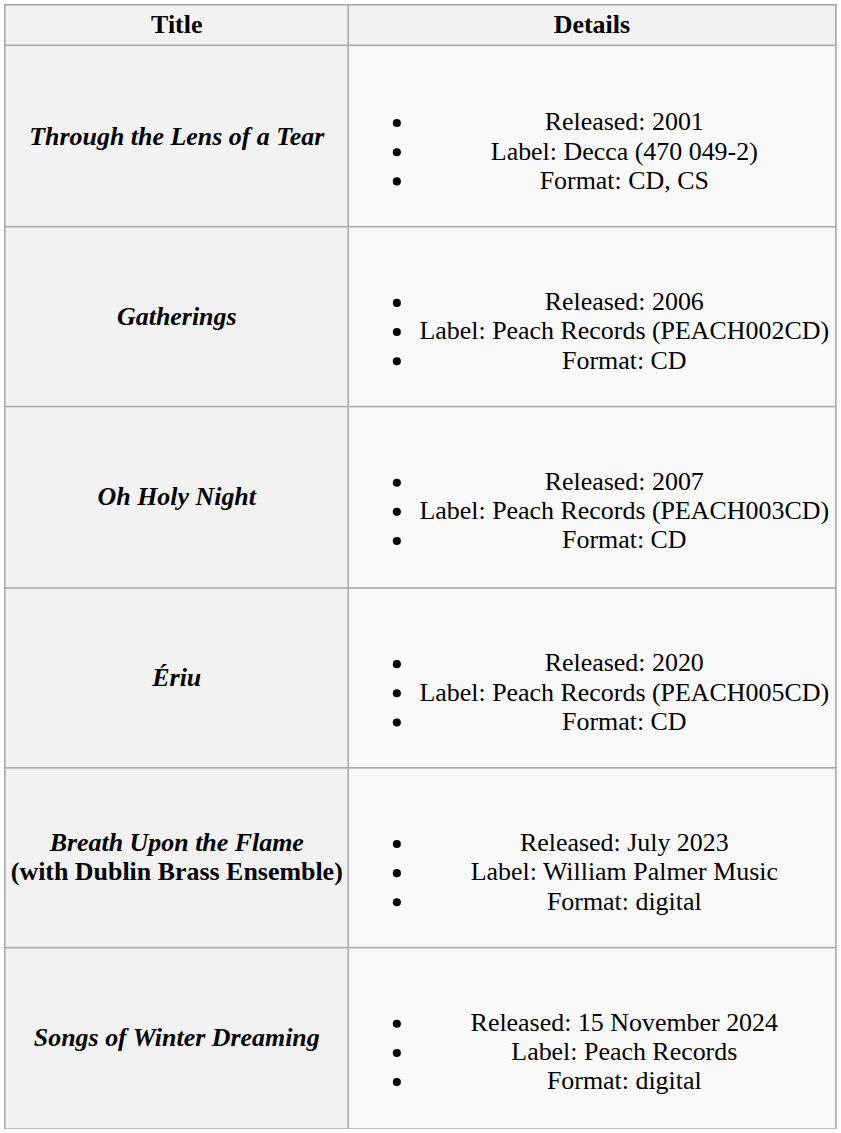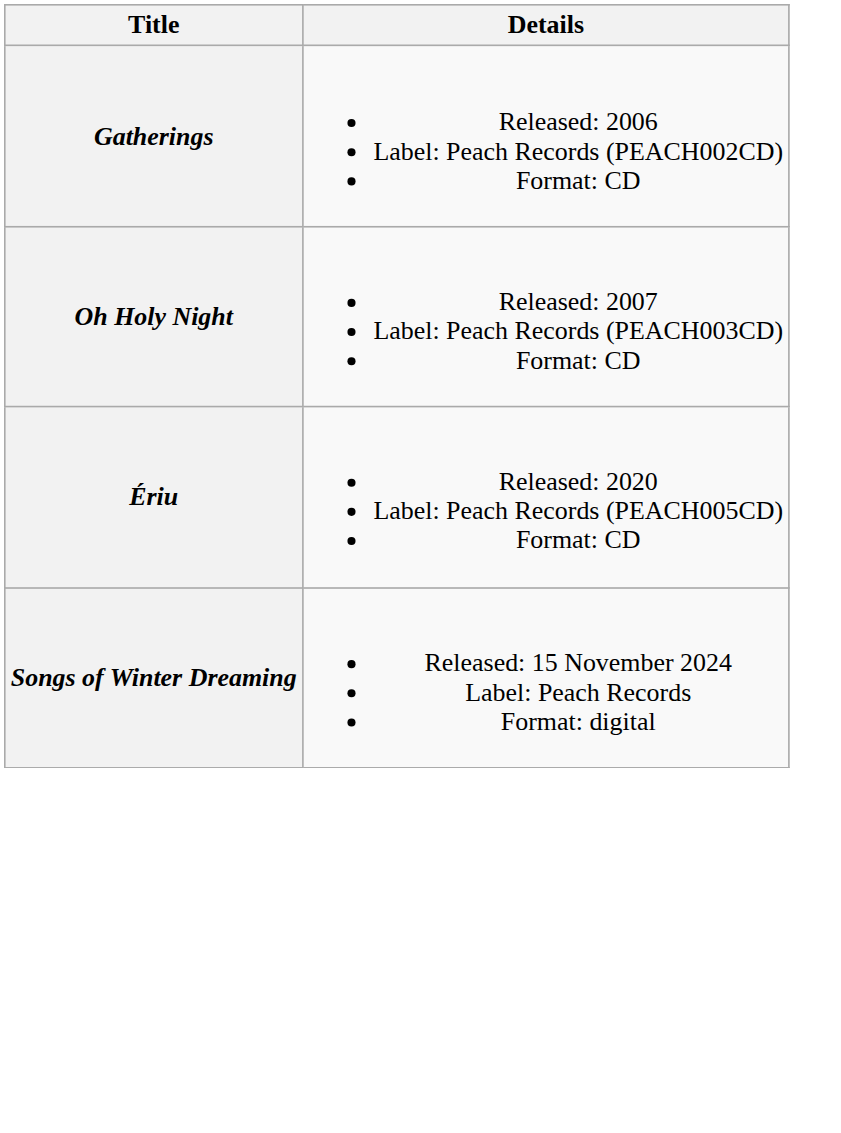- row: Through the Lens of a Tear | Released: 2001 Label: Decca (470 049-2) Format: CD, CS
- row: Breath Upon the Flame (with Dublin Brass Ensemble) | Released: July 2023 Label: William Palmer Music Format: digital
